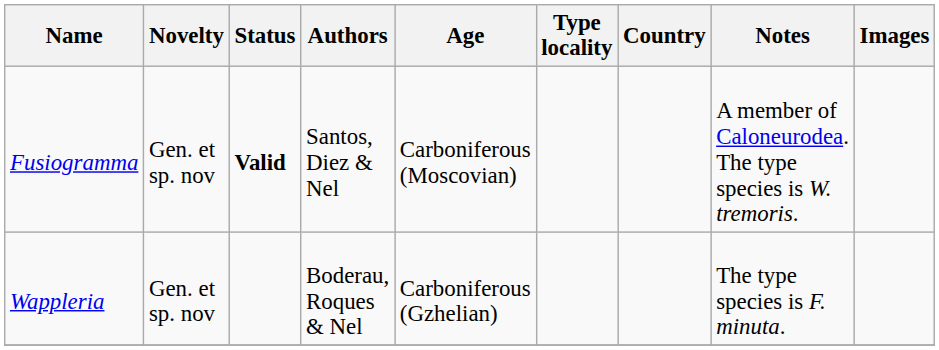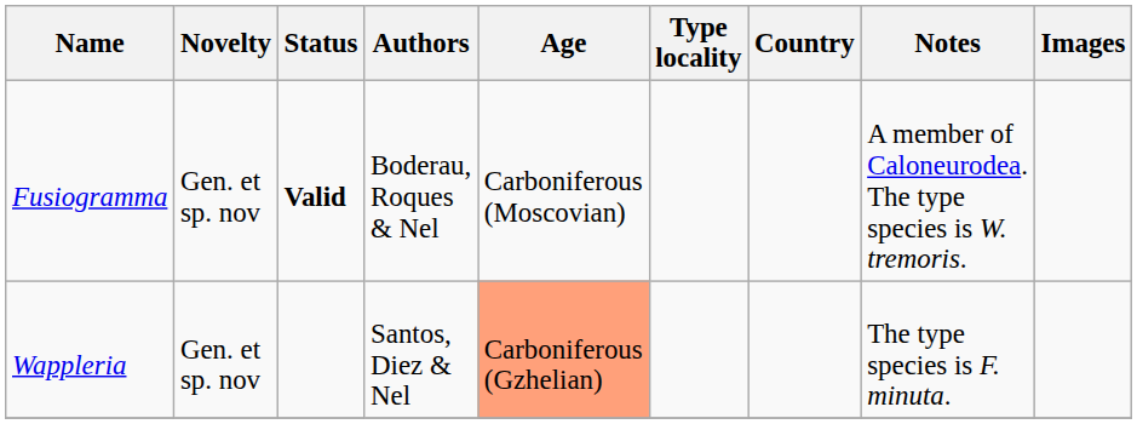Fusiogramma | Authors: Santos, Diez & Nel -> Boderau, Roques & Nel
Wappleria | Authors: Boderau, Roques & Nel -> Santos, Diez & Nel
Wappleria | Age: no background -> lightsalmon background
